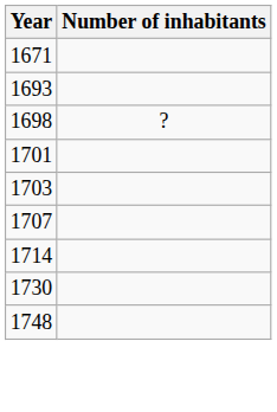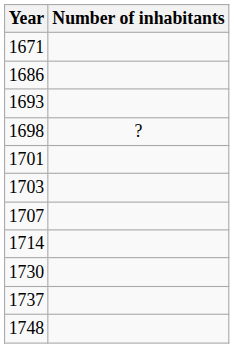+ row: 1686
+ row: 1737
